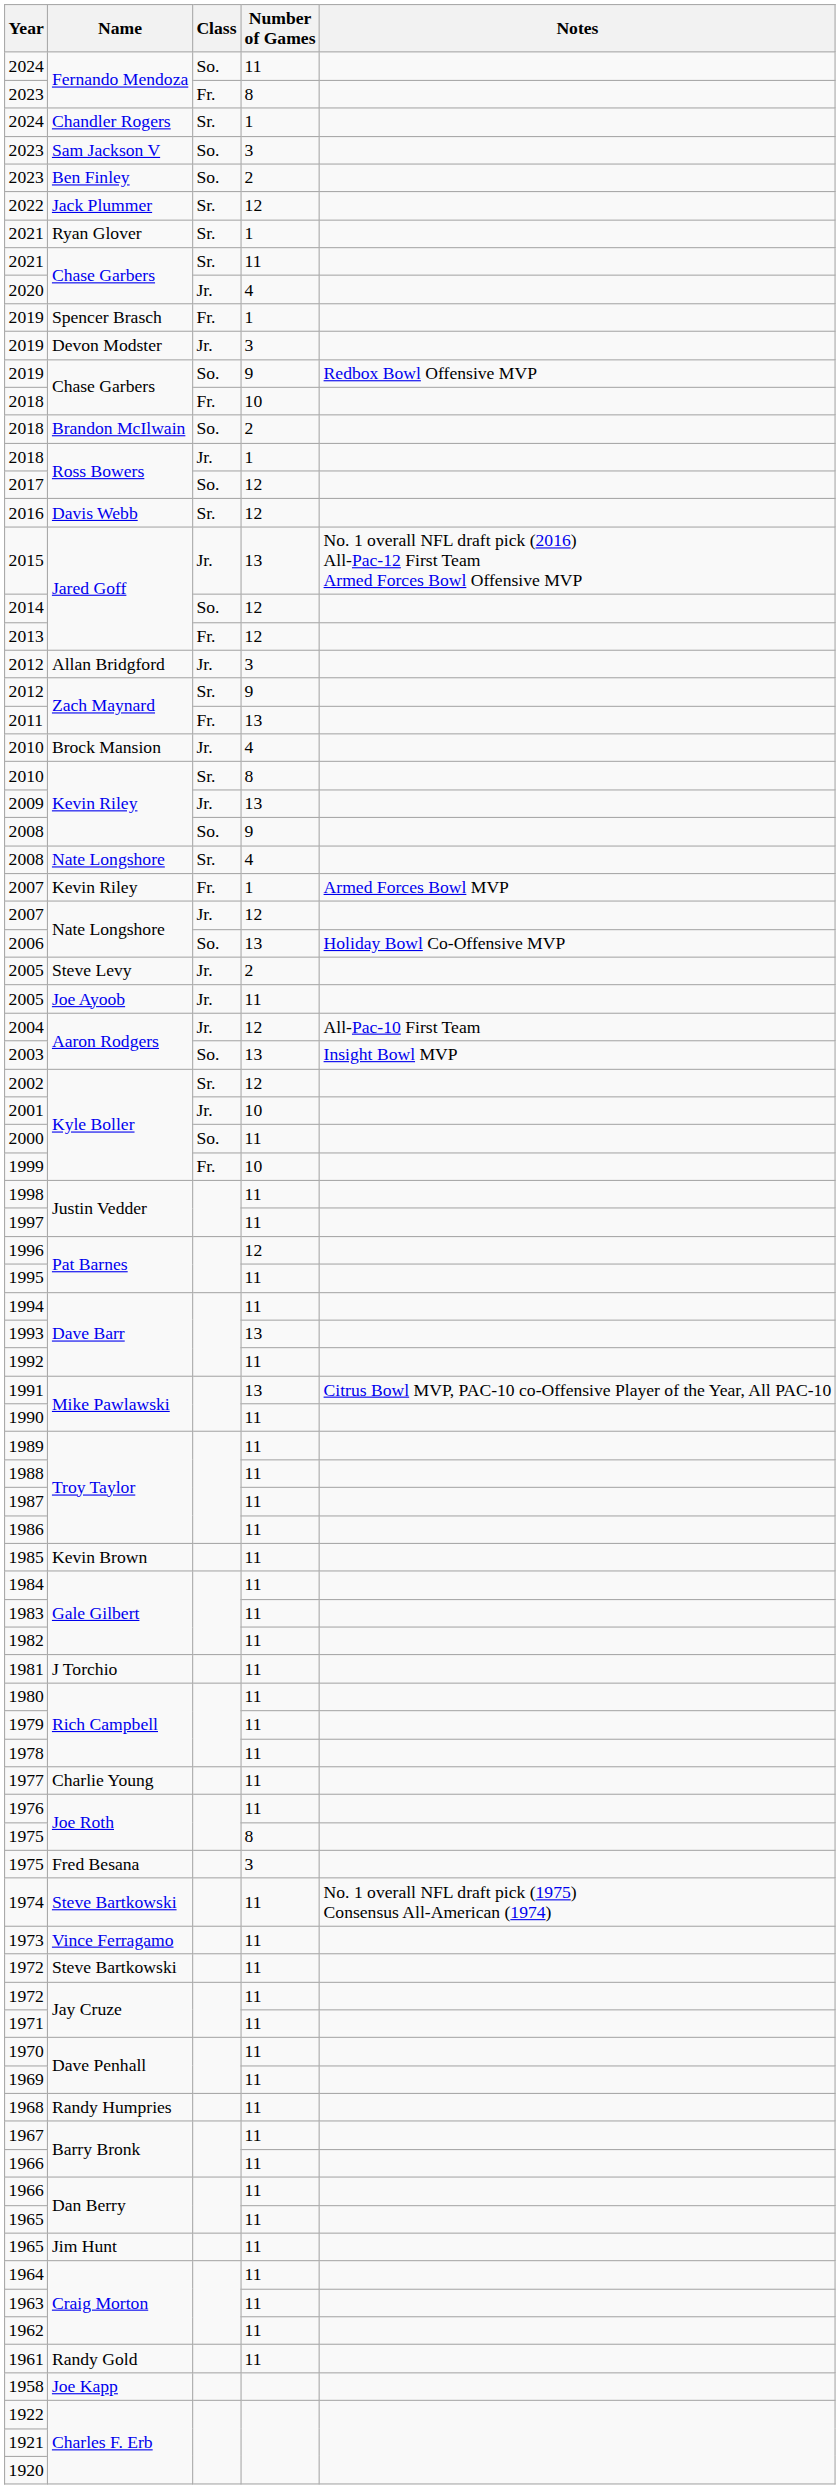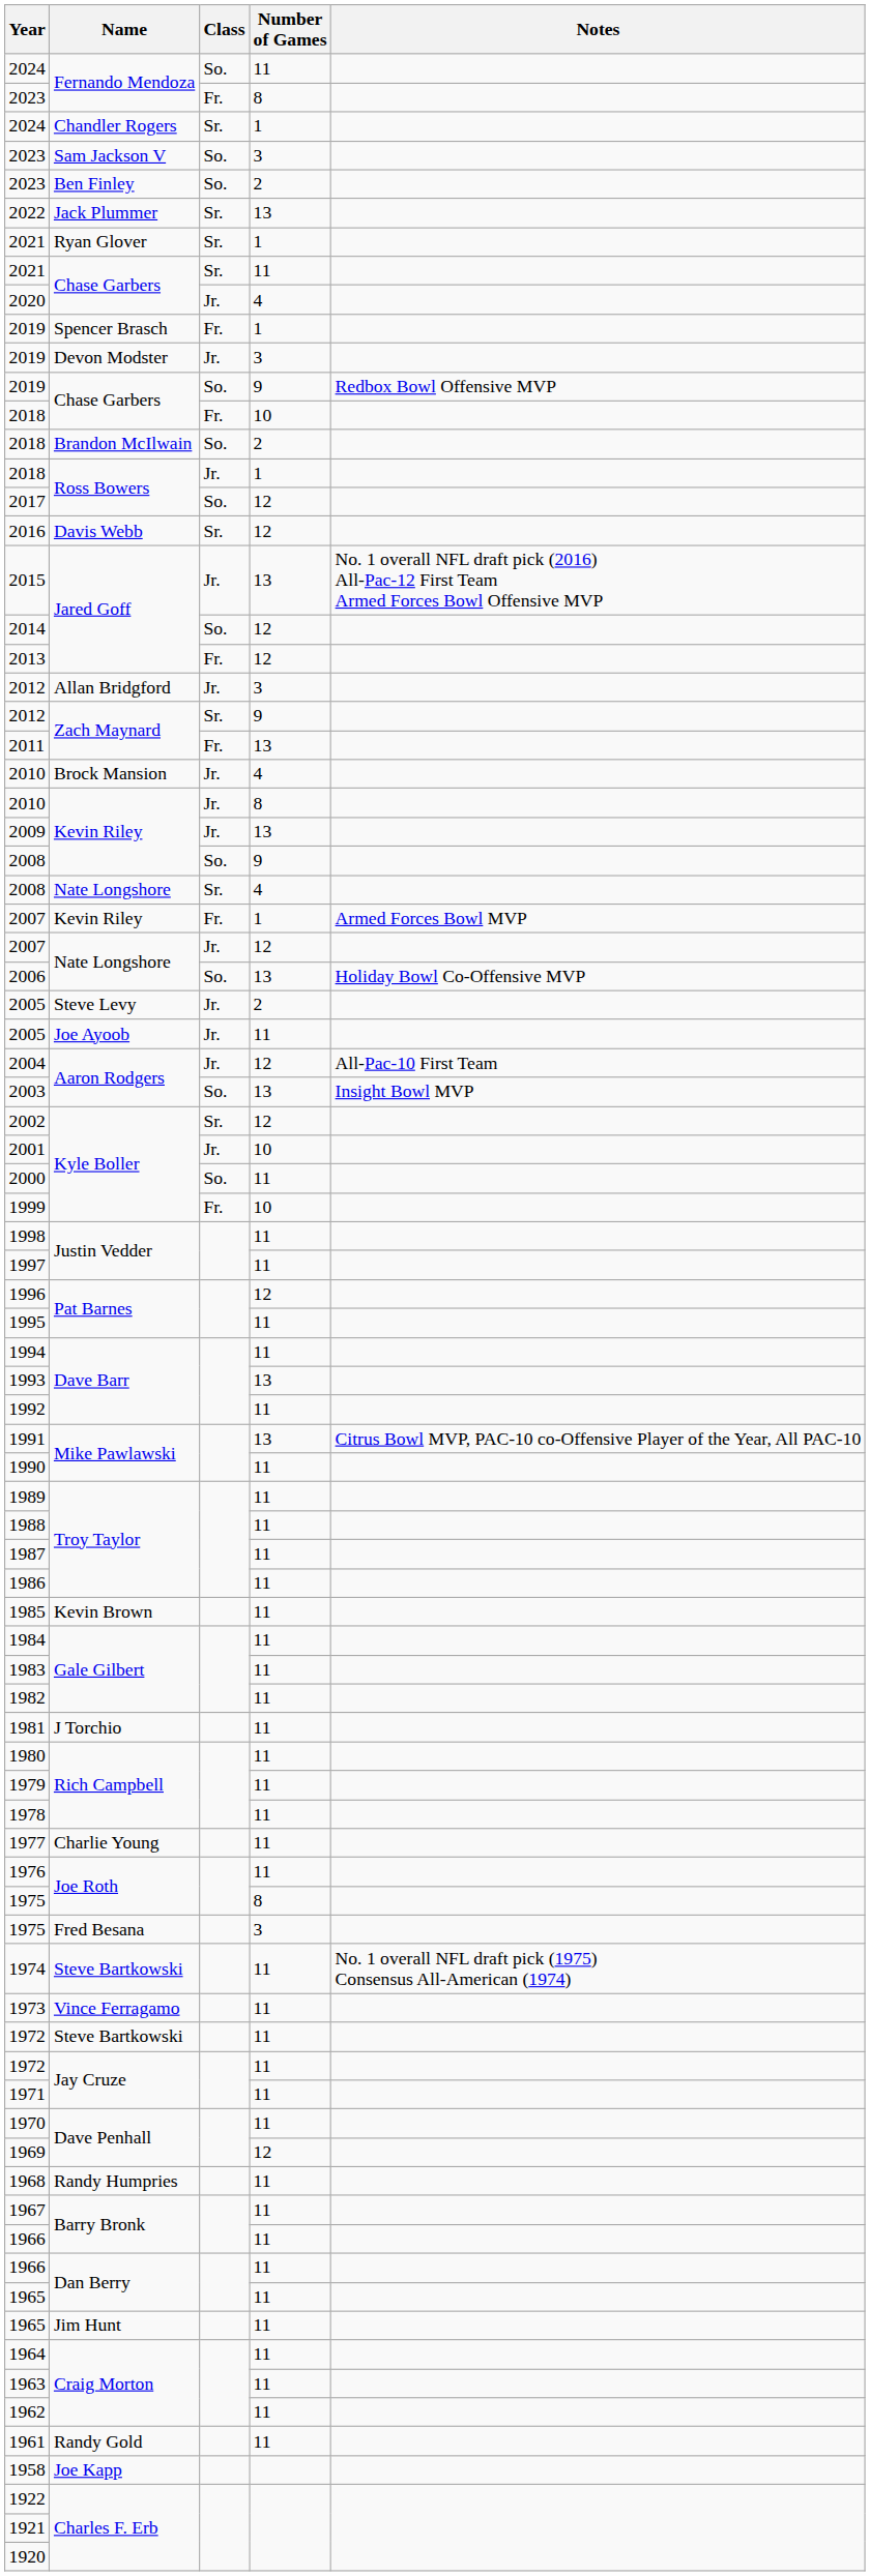2022 | Number of Games: 12 -> 13
2010 / Kevin Riley | Class: Sr. -> Jr.
1969 | Number of Games: 11 -> 12
